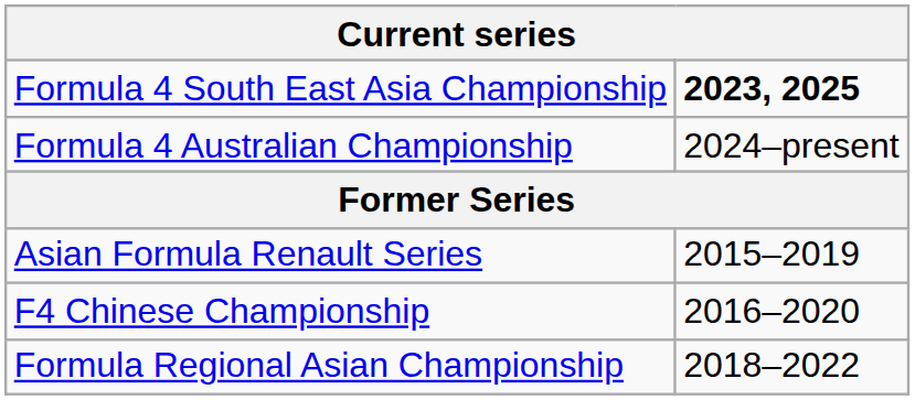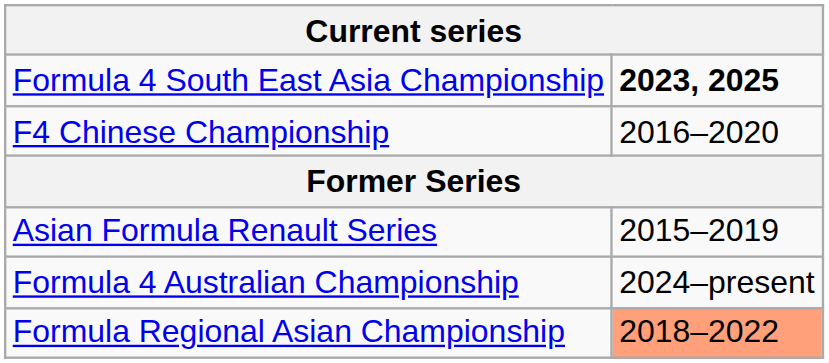rows swapped: Formula 4 Australian Championship <-> F4 Chinese Championship
Formula Regional Asian Championship | column 2: no background -> lightsalmon background
